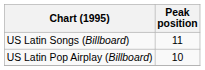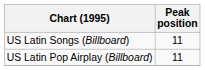US Latin Pop Airplay (Billboard) | Peak position: 10 -> 11
